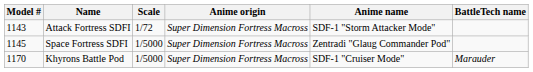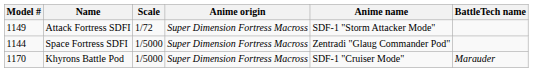Attack Fortress SDFI | Model #: 1143 -> 1149
Space Fortress SDFI | Model #: 1145 -> 1144
